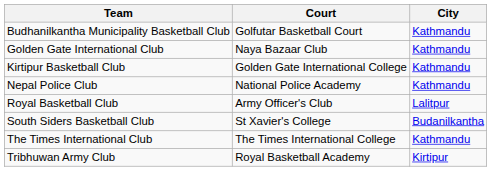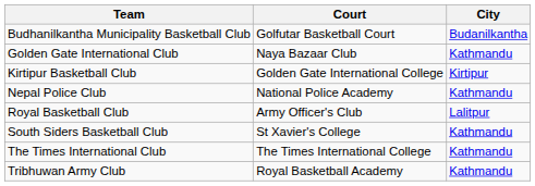Budhanilkantha Municipality Basketball Club | City: Kathmandu -> Budanilkantha
Kirtipur Basketball Club | City: Kathmandu -> Kirtipur
South Siders Basketball Club | City: Budanilkantha -> Kathmandu
Tribhuwan Army Club | City: Kirtipur -> Kathmandu
